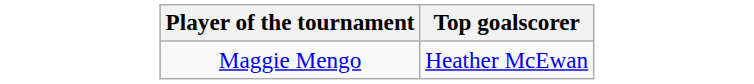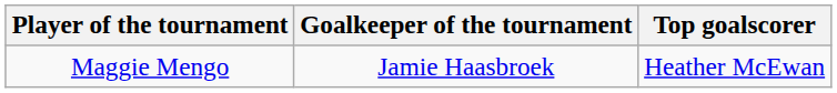+ column: Goalkeeper of the tournament | Jamie Haasbroek
